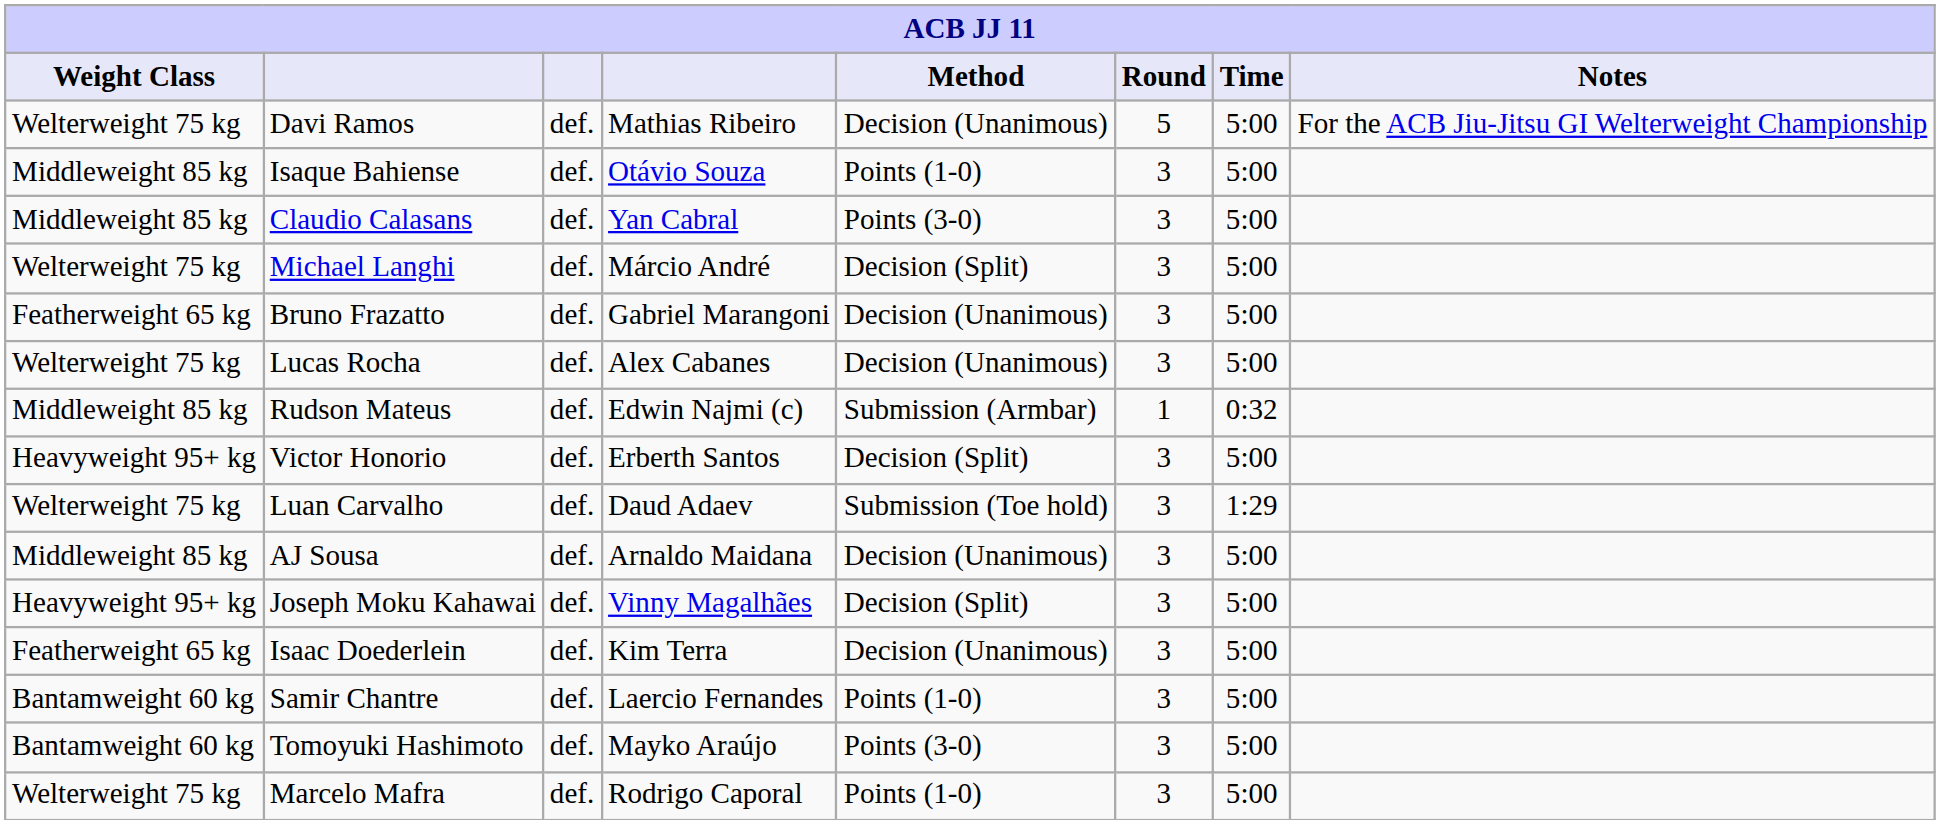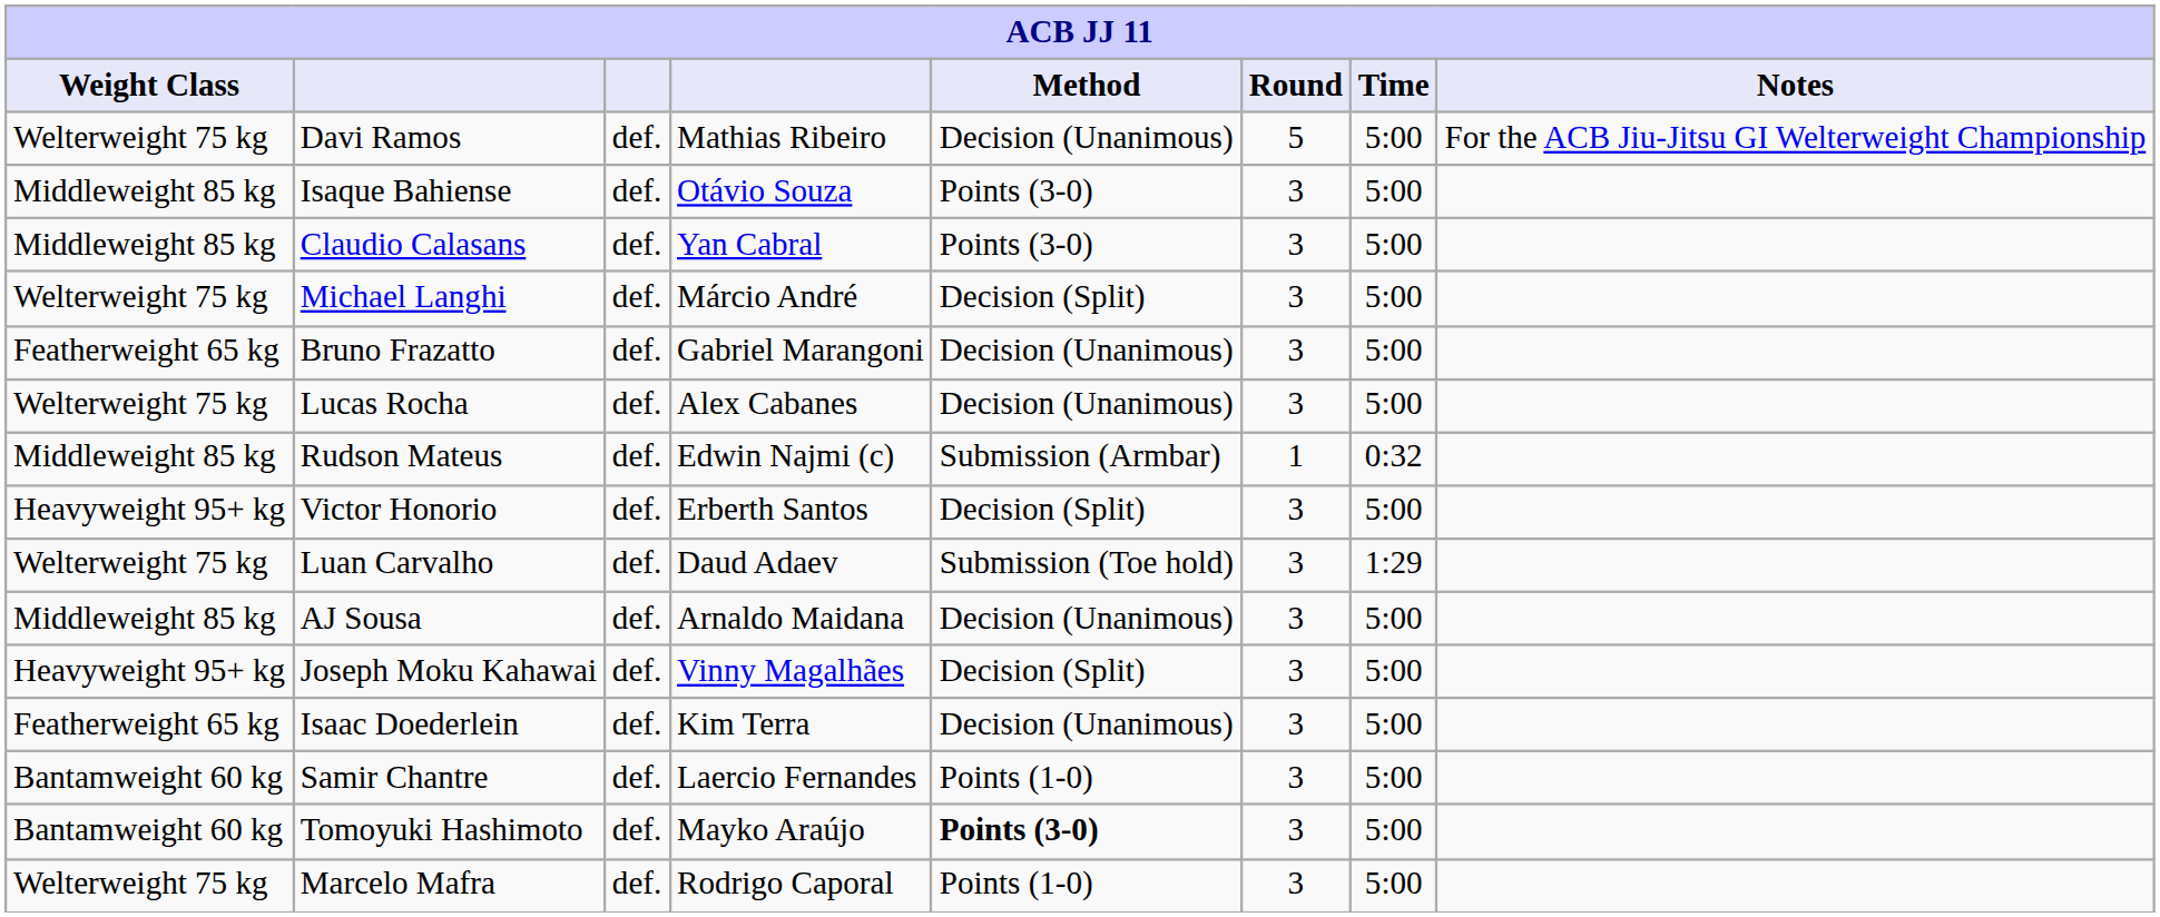Isaque Bahiense | Method: Points (1-0) -> Points (3-0)
Tomoyuki Hashimoto | Method: normal -> bold
